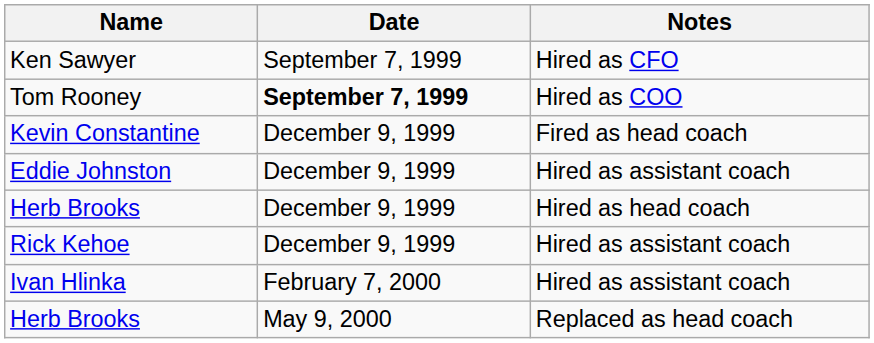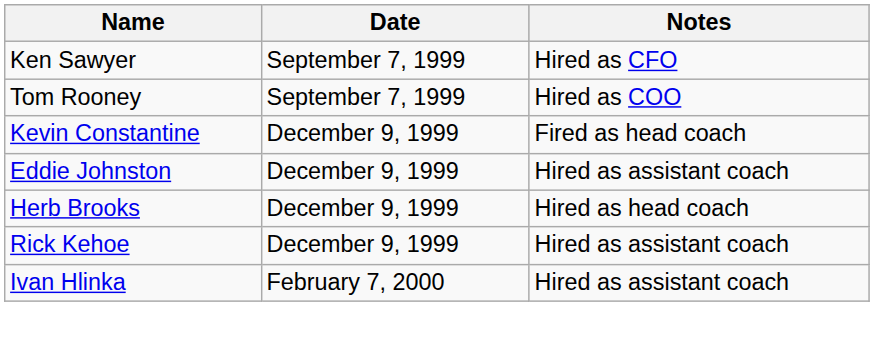Tom Rooney | Date: bold -> normal
- row: Herb Brooks | May 9, 2000 | Replaced as head coach
